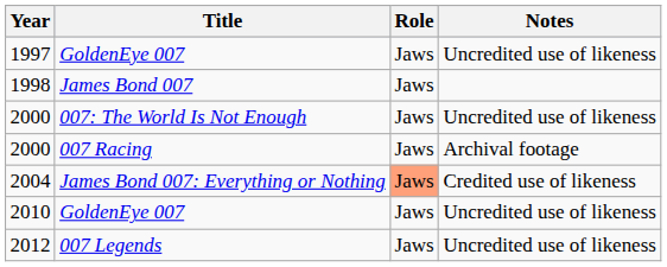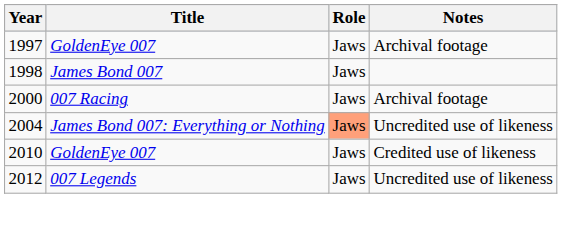1997 | Notes: Uncredited use of likeness -> Archival footage
- row: 2000 | 007: The World Is Not Enough | Jaws | Uncredited use of likeness
2004 | Notes: Credited use of likeness -> Uncredited use of likeness
2010 | Notes: Uncredited use of likeness -> Credited use of likeness
